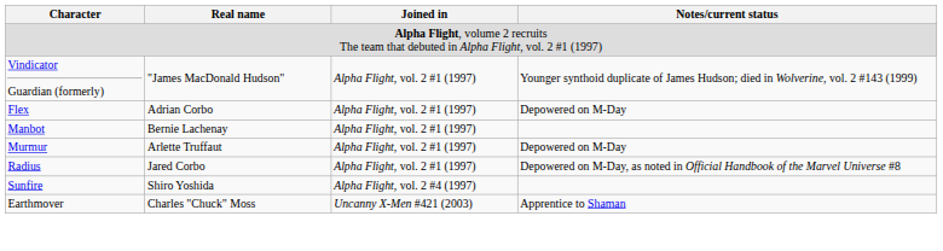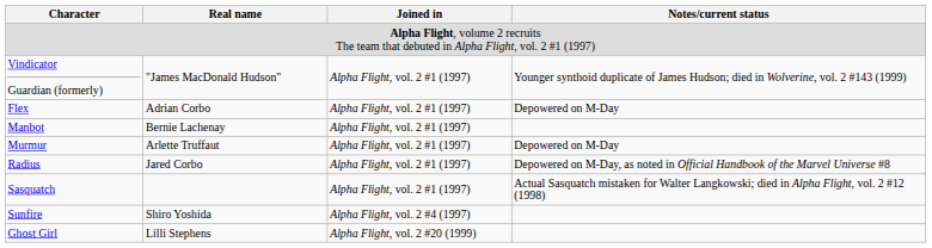+ row: Sasquatch | Alpha Flight, vol. 2 #1 (1997) | Actual Sasquatch mistaken for Walter Langkowski; died in Alpha Flight, vol. 2 #12 (1998)
+ row: Ghost Girl | Lilli Stephens | Alpha Flight, vol. 2 #20 (1999)
- row: Earthmover | Charles "Chuck" Moss | Uncanny X-Men #421 (2003) | Apprentice to Shaman
